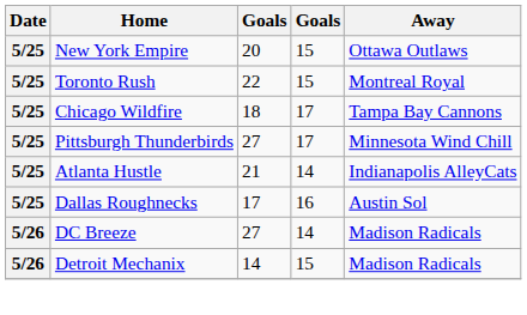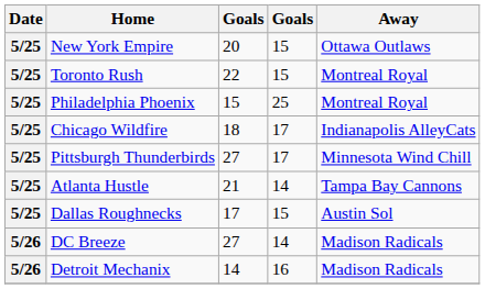+ row: 5/25 | Philadelphia Phoenix | 15 | 25 | Montreal Royal
Chicago Wildfire | Away: Tampa Bay Cannons -> Indianapolis AlleyCats
Atlanta Hustle | Away: Indianapolis AlleyCats -> Tampa Bay Cannons
Dallas Roughnecks | column 4: 16 -> 15
Detroit Mechanix | column 4: 15 -> 16
